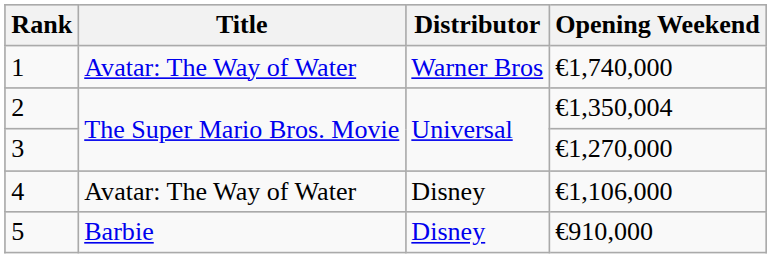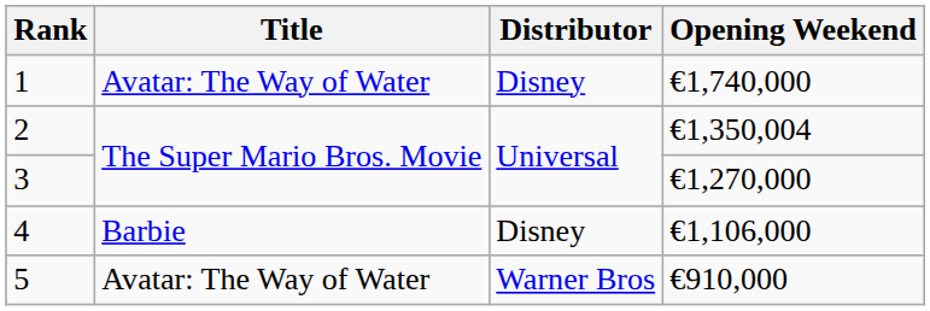1 | Distributor: Warner Bros -> Disney
4 | Title: Avatar: The Way of Water -> Barbie
5 | Title: Barbie -> Avatar: The Way of Water
5 | Distributor: Disney -> Warner Bros
